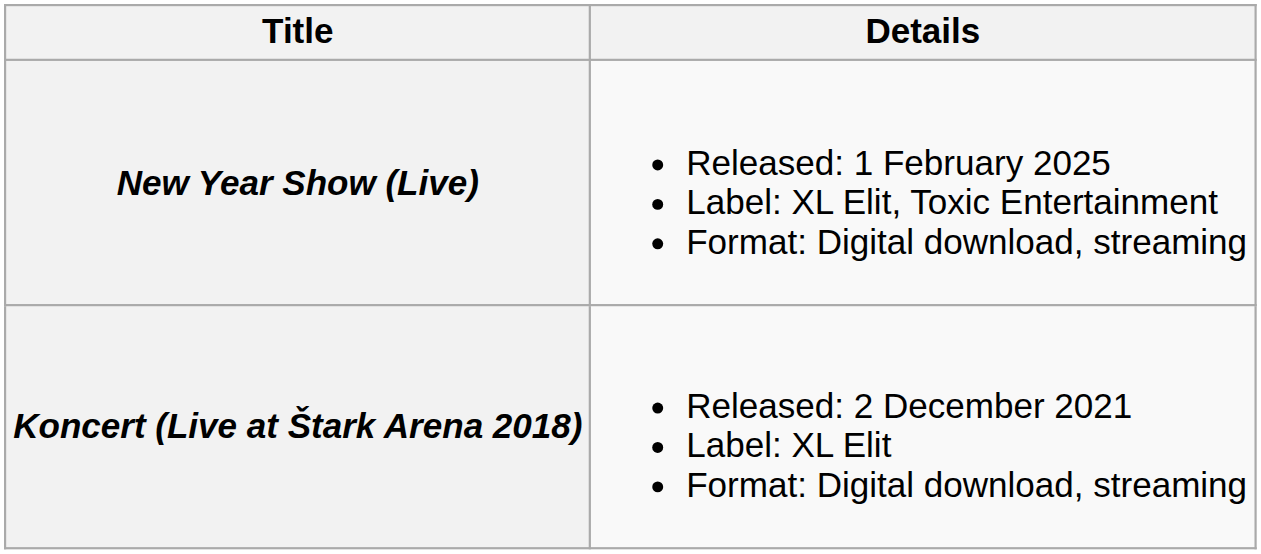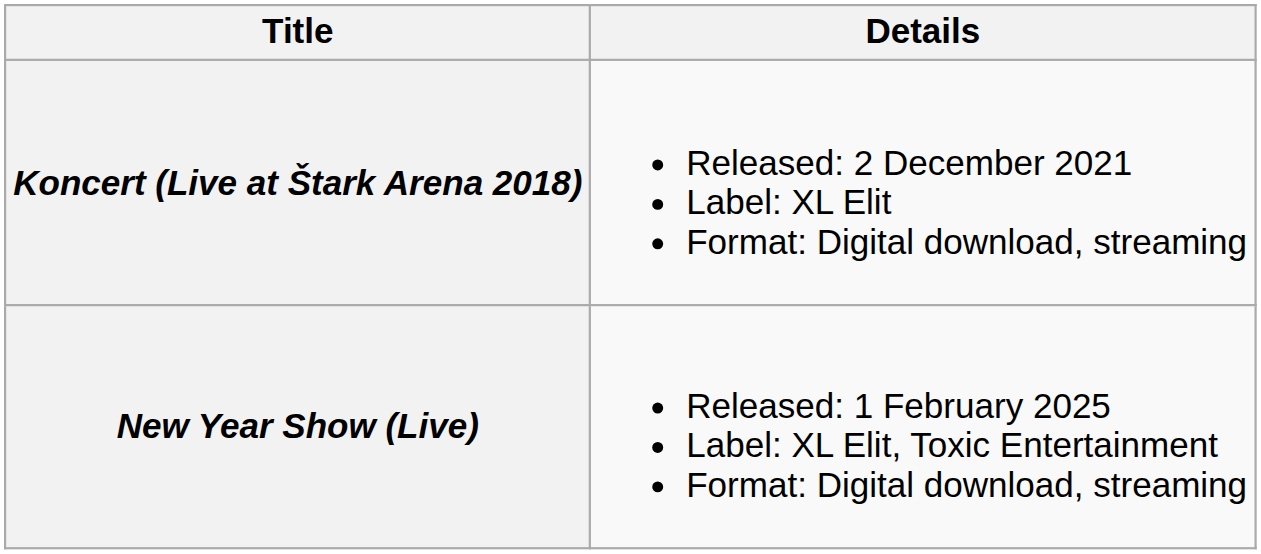rows swapped: Koncert (Live at Štark Arena 2018) <-> New Year Show (Live)
